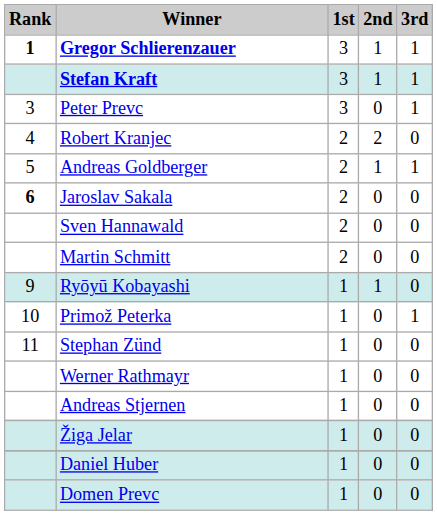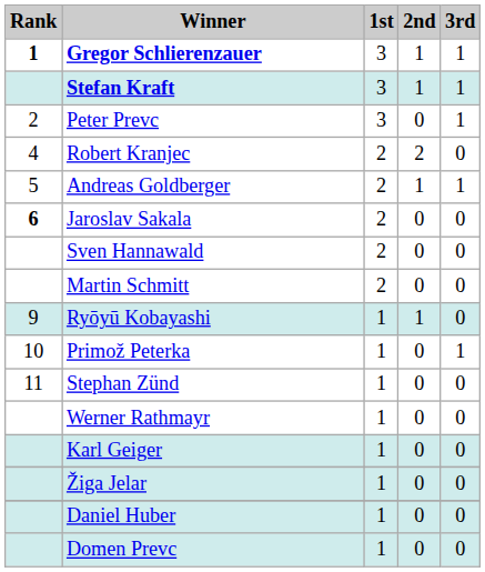Peter Prevc | Rank: 3 -> 2
- row: Andreas Stjernen | 1 | 0 | 0
+ row: Karl Geiger | 1 | 0 | 0
